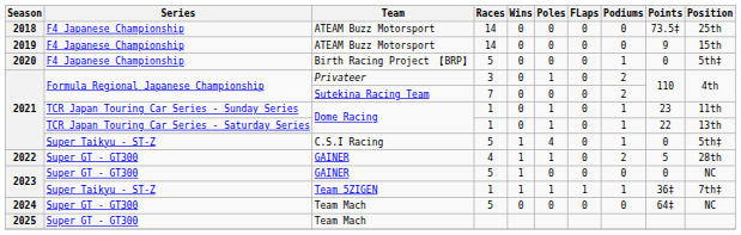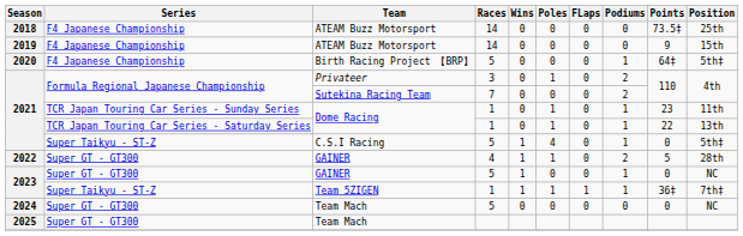Birth Racing Project 【BRP】 | Points: 0 -> 64‡
2023 / GAINER | Podiums: 0 -> 1
2024 / Team Mach | Points: 64‡ -> 0
